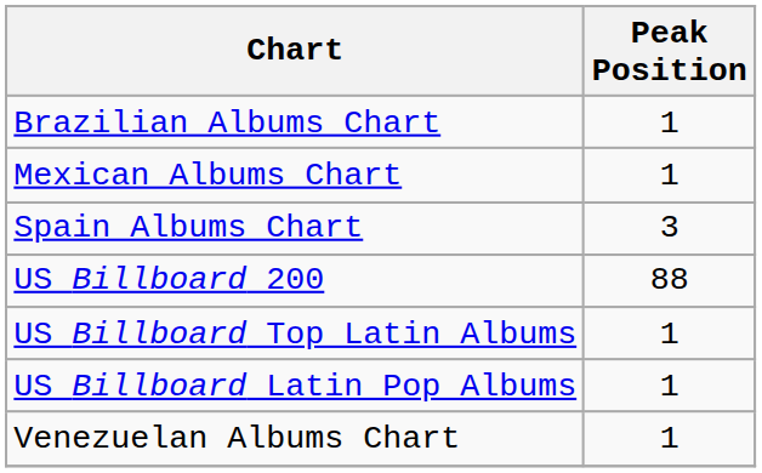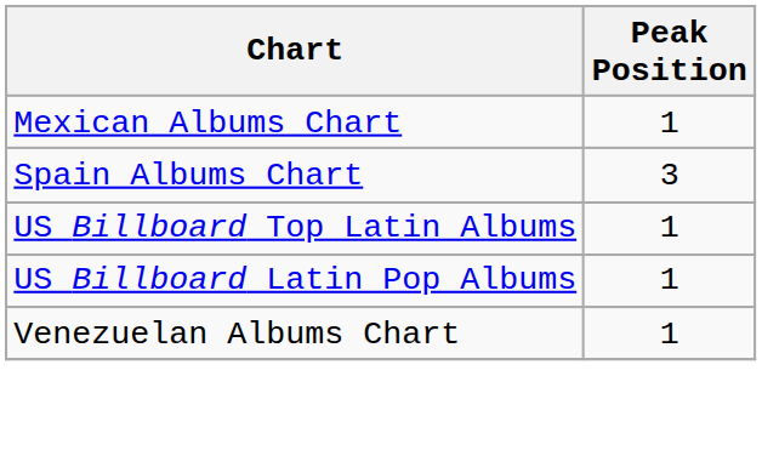- row: Brazilian Albums Chart | 1
- row: US Billboard 200 | 88
